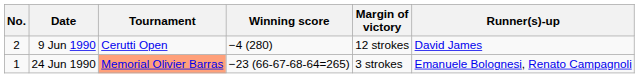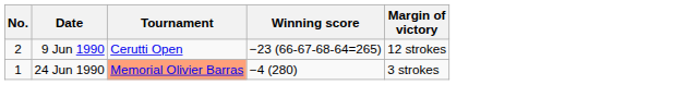- column: Runner(s)-up | David James | Emanuele Bolognesi, Renato Campagnoli
9 Jun 1990 | Winning score: −4 (280) -> −23 (66-67-68-64=265)
24 Jun 1990 | Winning score: −23 (66-67-68-64=265) -> −4 (280)
